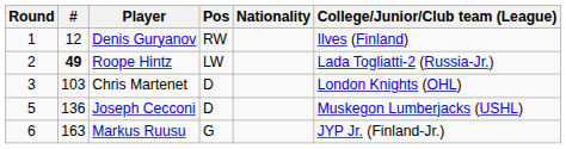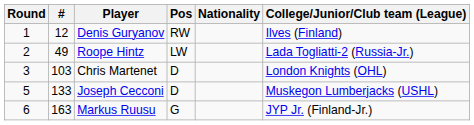Roope Hintz | #: bold -> normal
Joseph Cecconi | #: 136 -> 133
